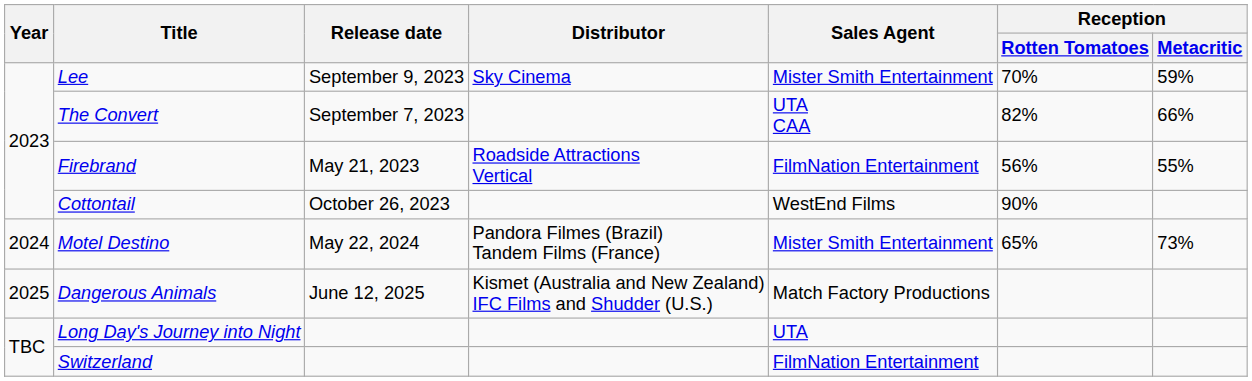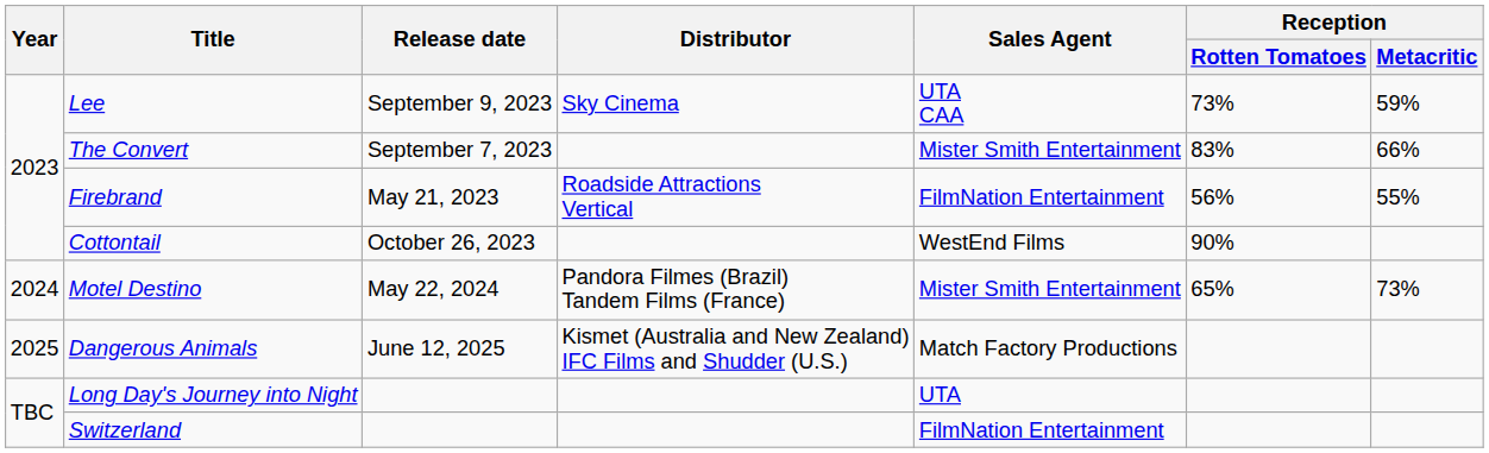Lee | Sales Agent: Mister Smith Entertainment -> UTA CAA
Lee | Reception / Rotten Tomatoes: 70% -> 73%
The Convert | Sales Agent: UTA CAA -> Mister Smith Entertainment
The Convert | Reception / Rotten Tomatoes: 82% -> 83%
